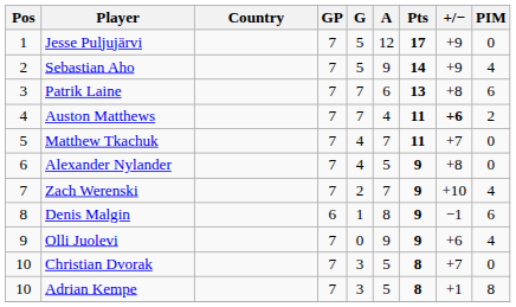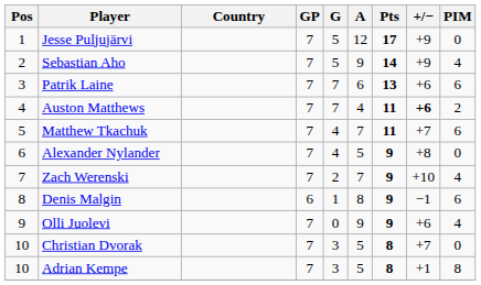Patrik Laine | +/−: +8 -> +6
Matthew Tkachuk | PIM: 0 -> 6
